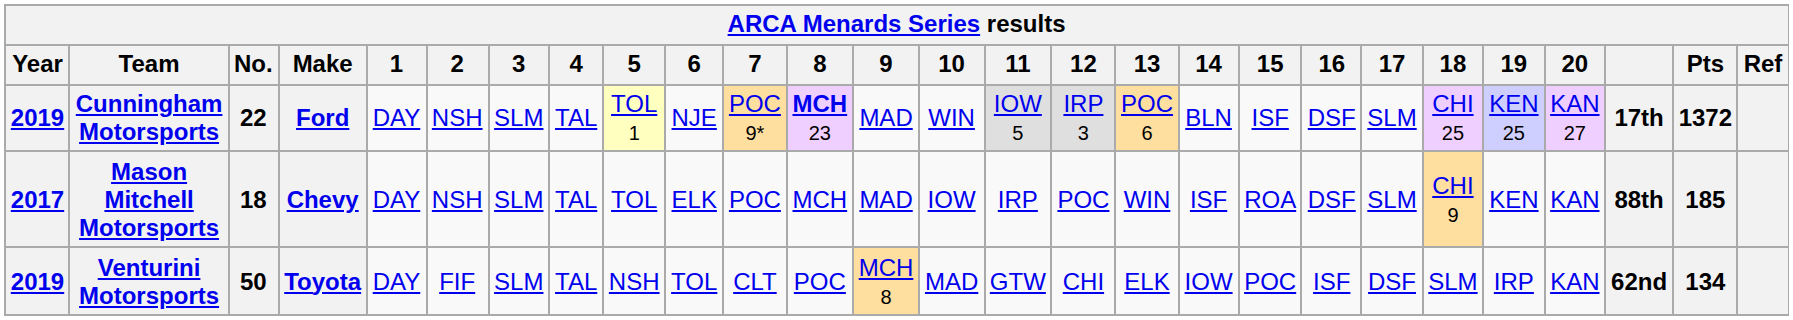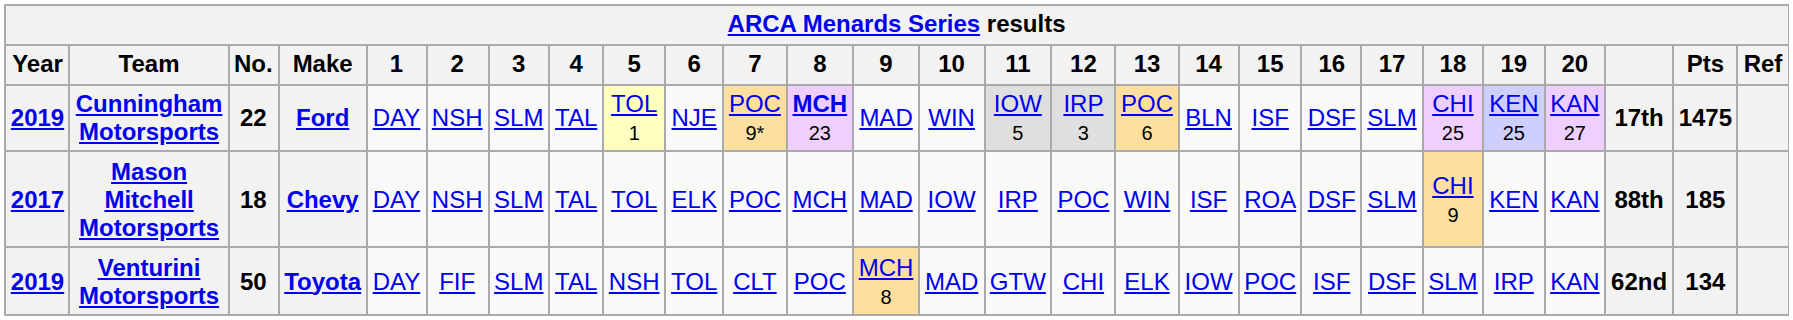Cunningham Motorsports | Pts: 1372 -> 1475
